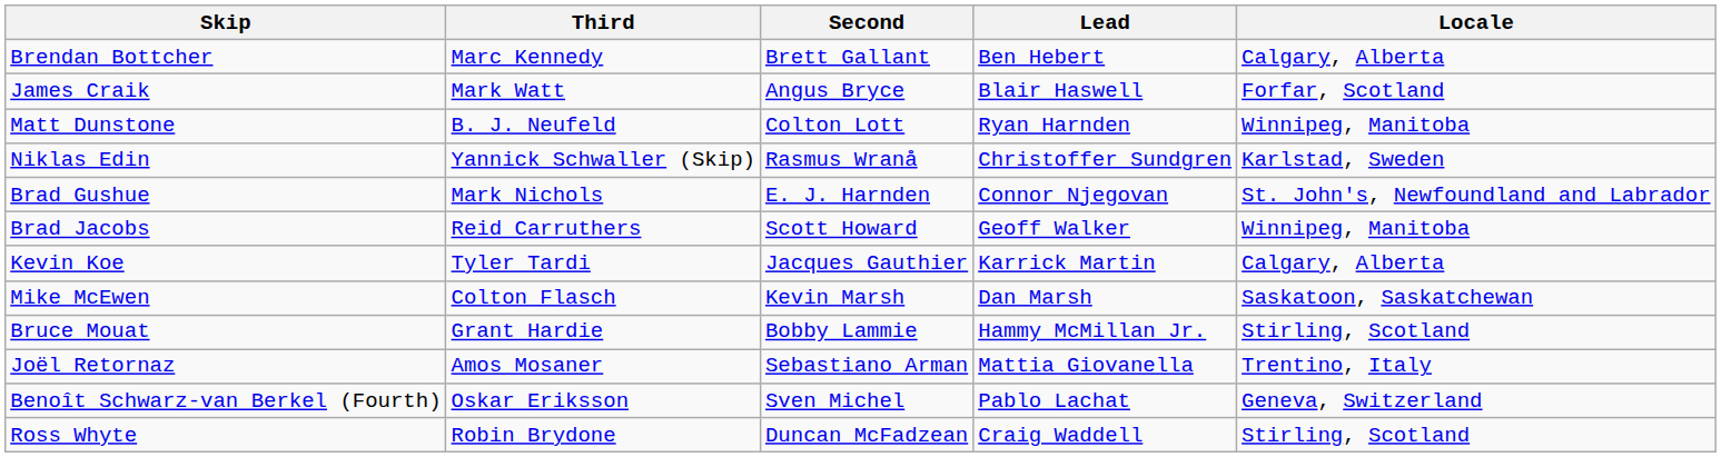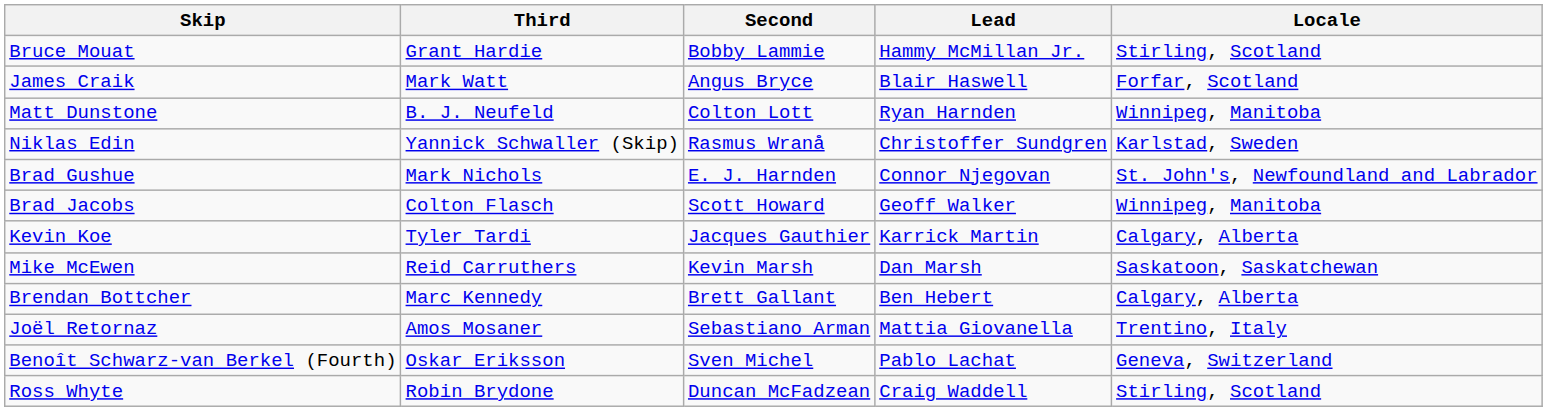rows swapped: Brendan Bottcher <-> Bruce Mouat
Brad Jacobs | Third: Reid Carruthers -> Colton Flasch
Mike McEwen | Third: Colton Flasch -> Reid Carruthers
